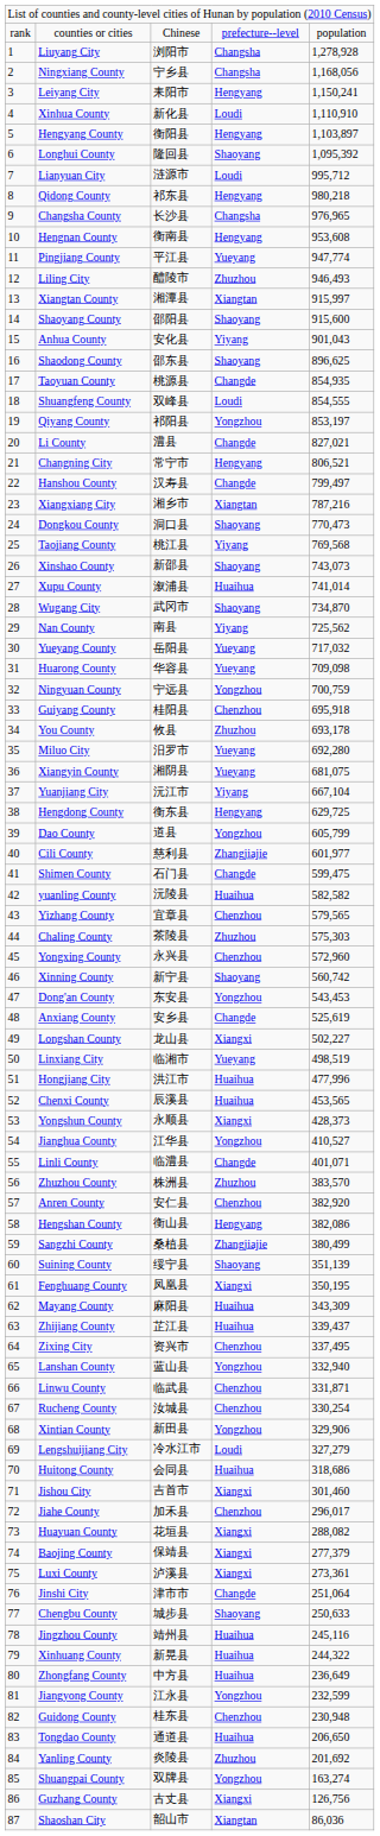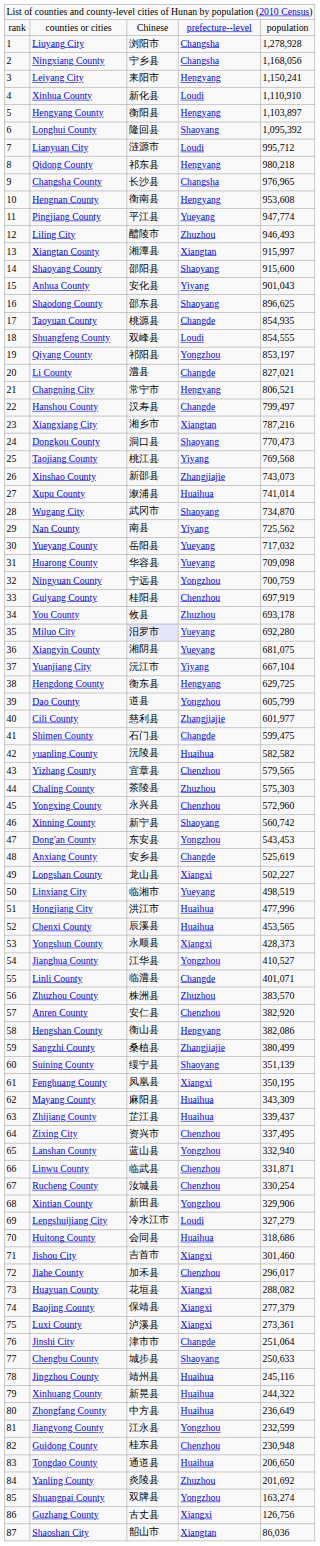Xinshao County | column 4: Shaoyang -> Zhangjiajie
Guiyang County | column 5: 695,918 -> 697,919
Miluo City | column 3: no background -> lavender background
